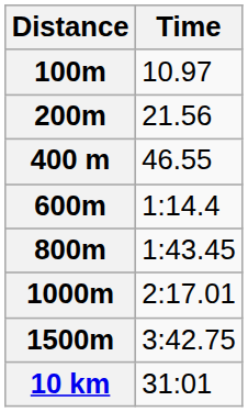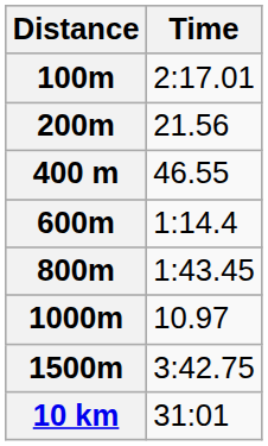100m | Time: 10.97 -> 2:17.01
1000m | Time: 2:17.01 -> 10.97
